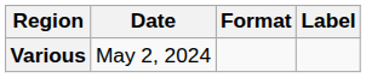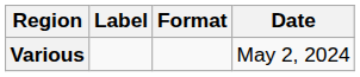columns swapped: Date <-> Label
